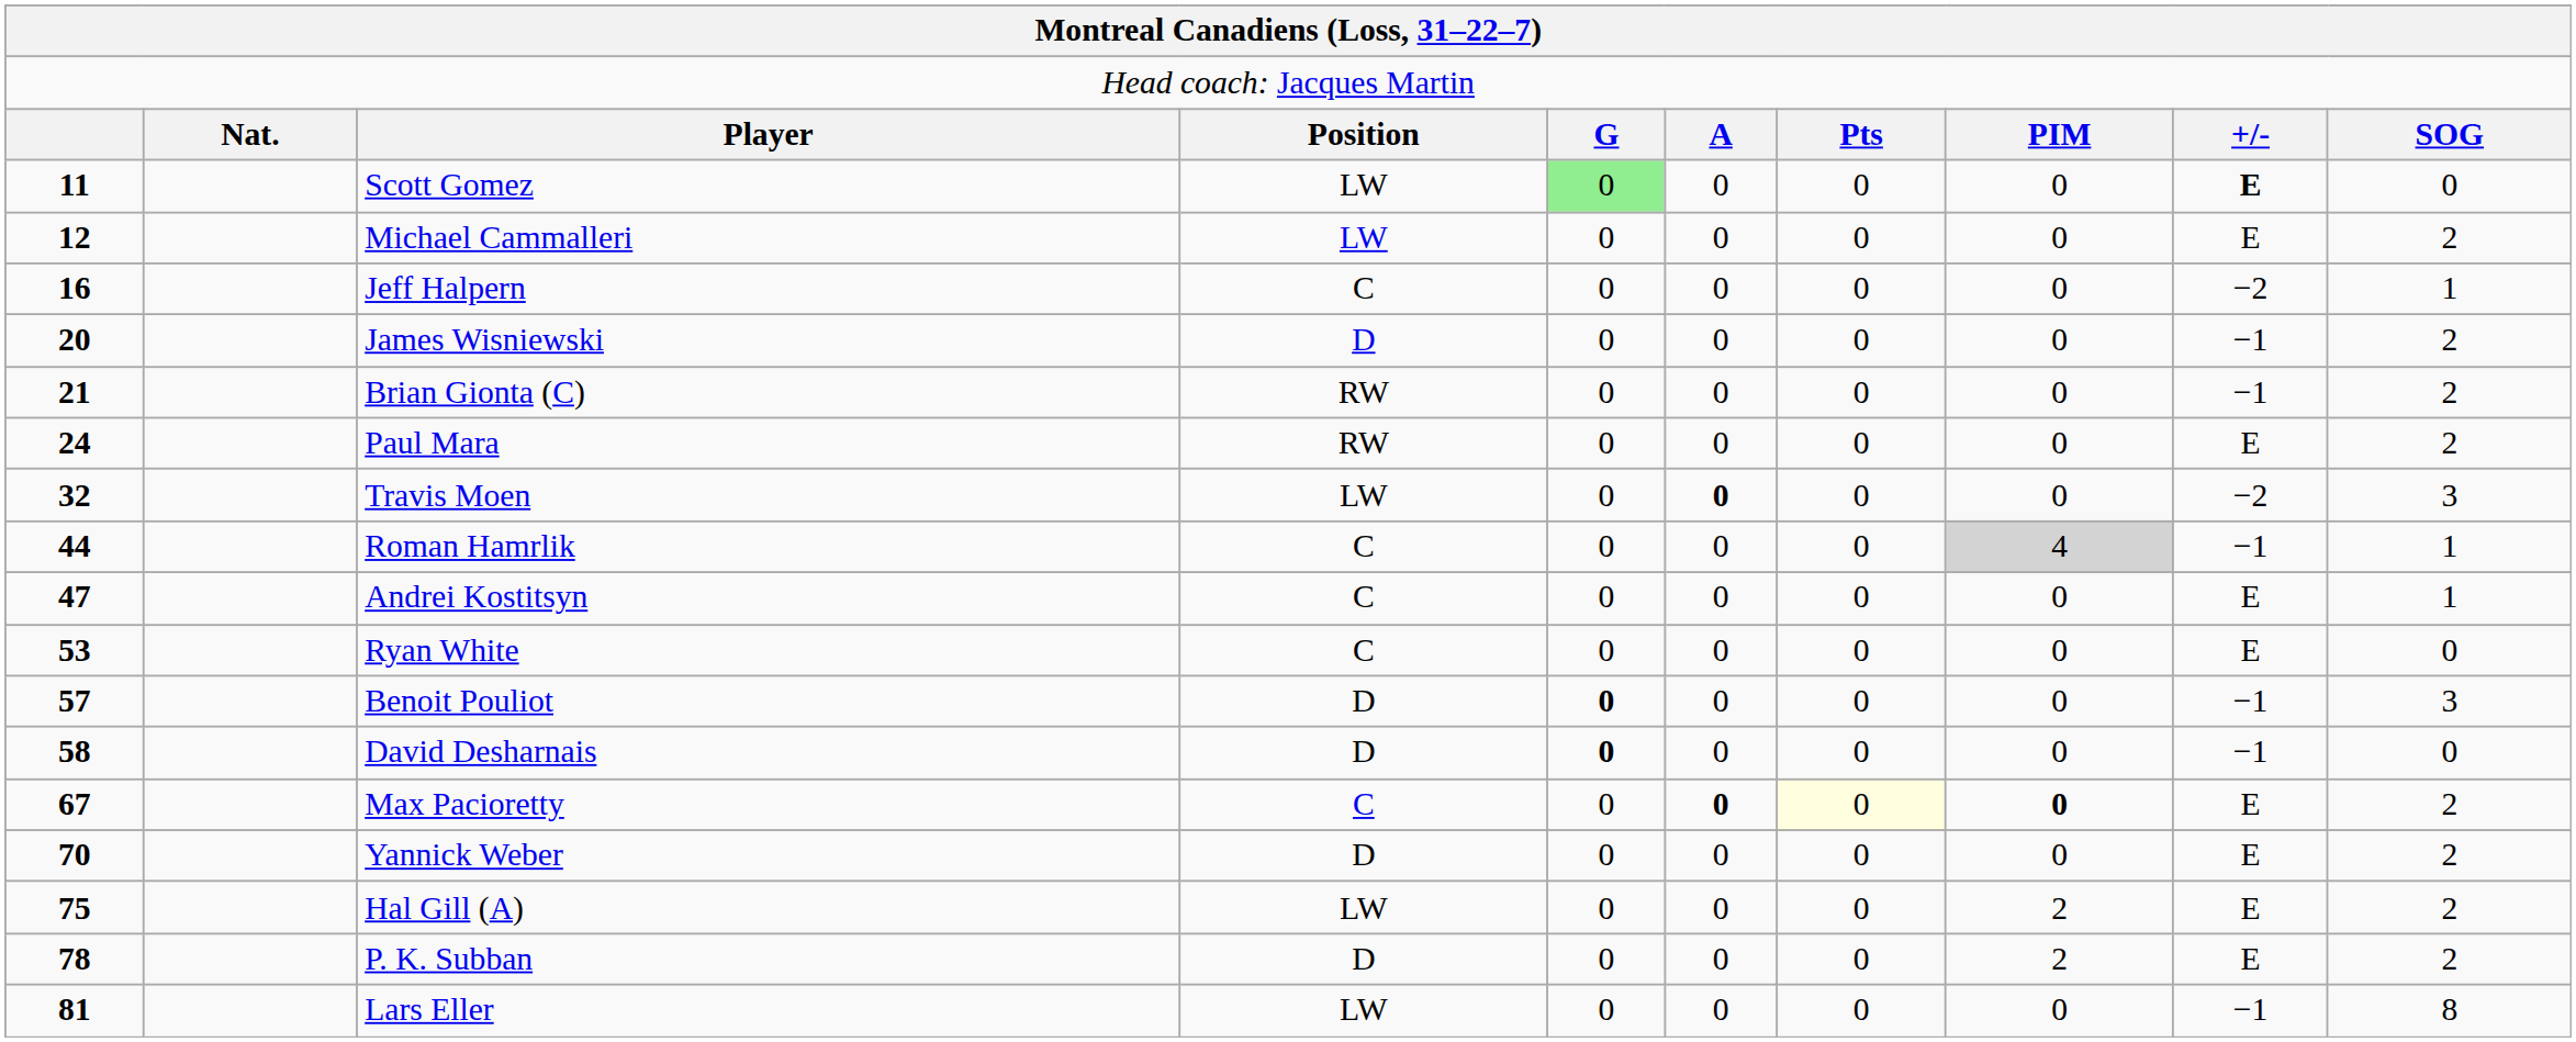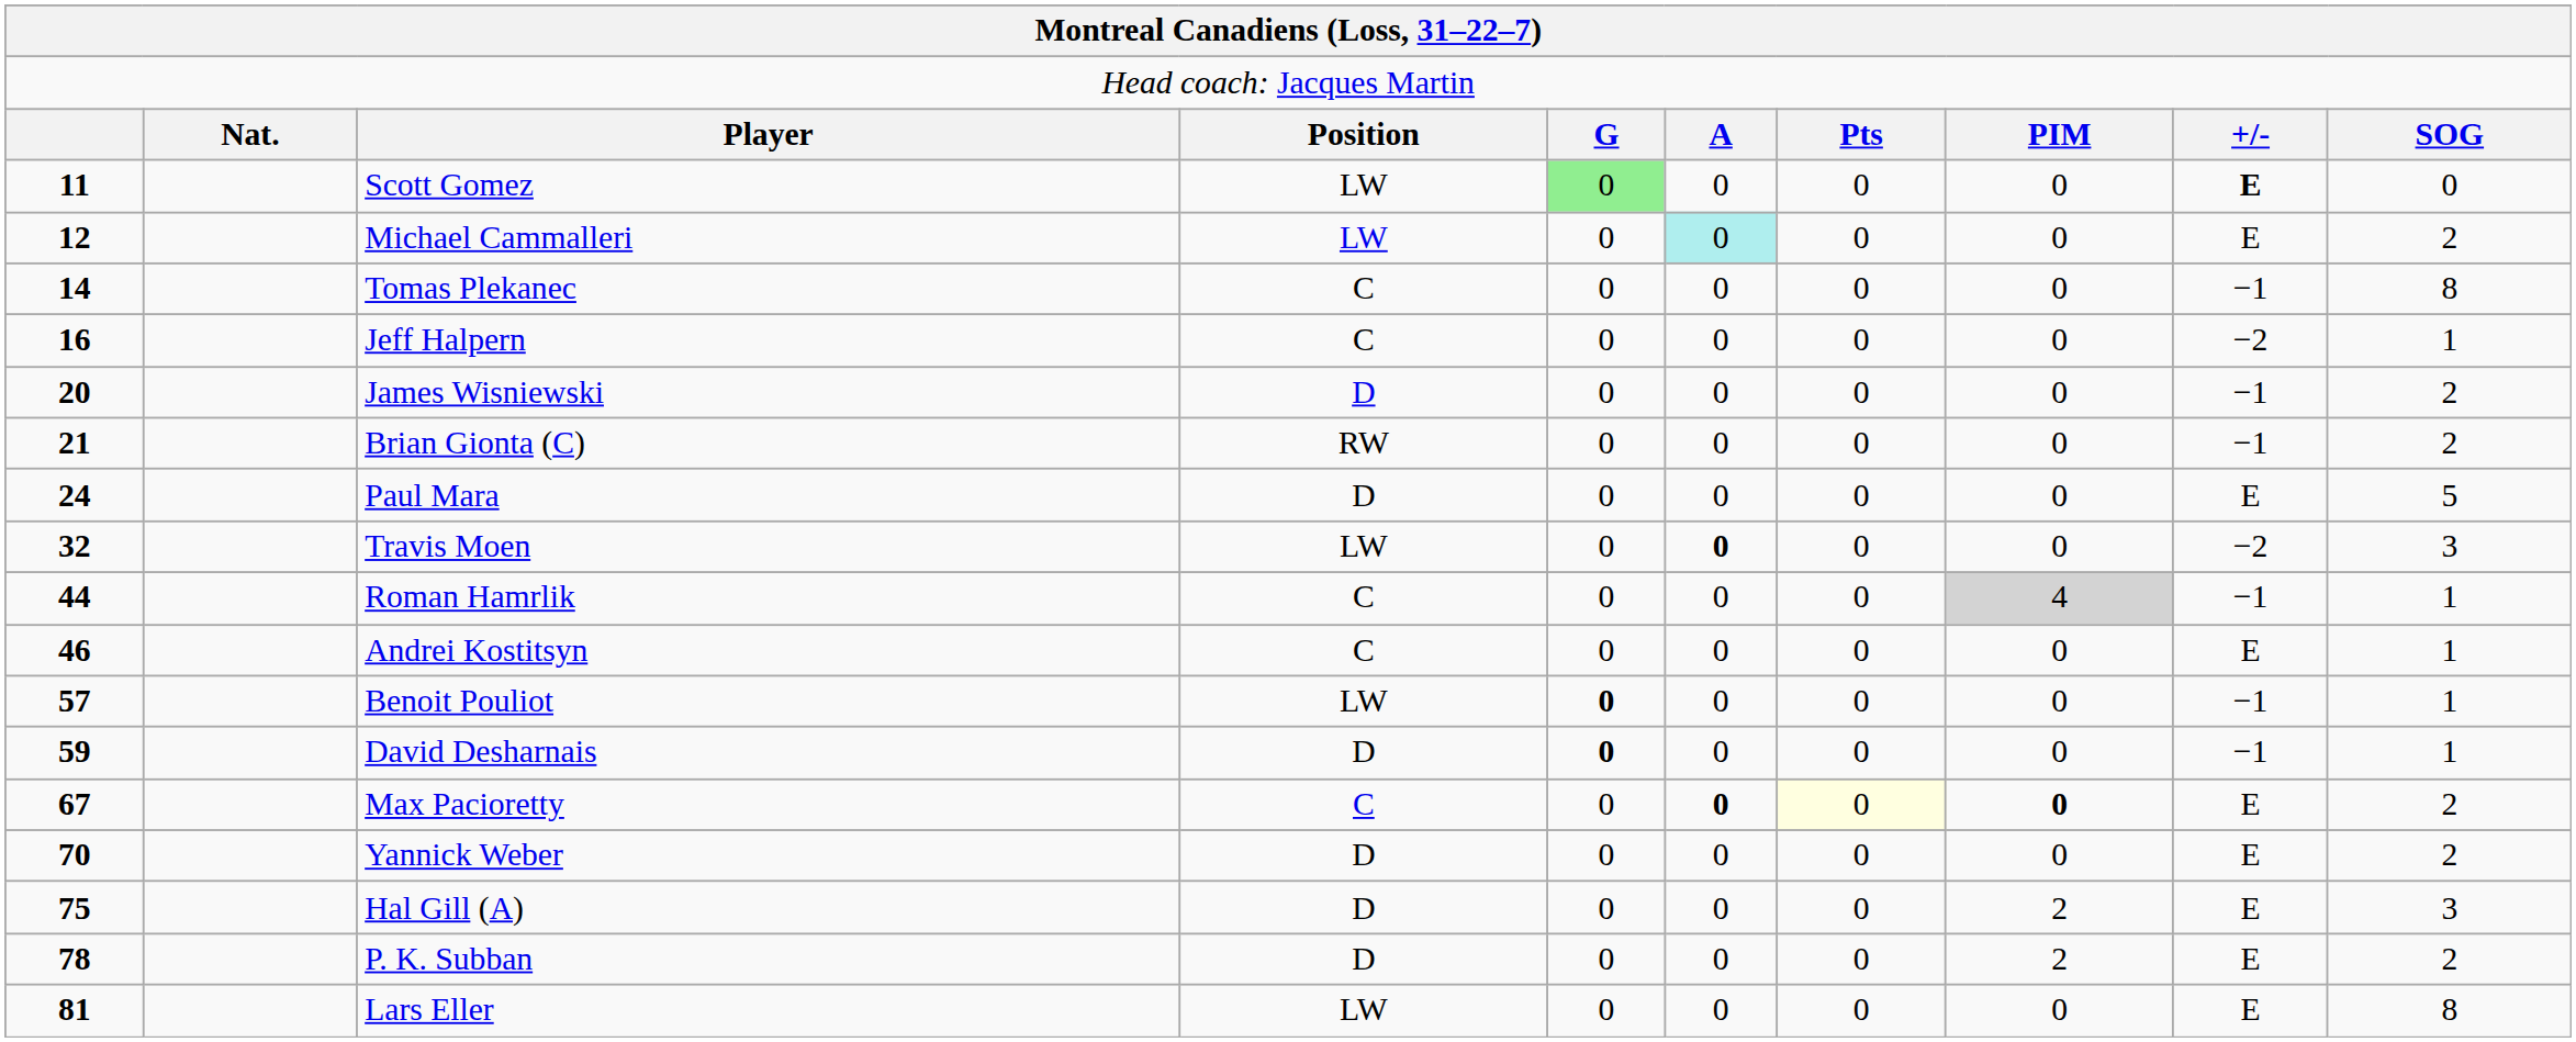Michael Cammalleri | column 6: no background -> paleturquoise background
+ row: 14 | Tomas Plekanec | C | 0 | 0 | 0 | 0 | −1 | 8
Paul Mara | column 4: RW -> D
Paul Mara | column 10: 2 -> 5
Andrei Kostitsyn | column 1: 47 -> 46
- row: 53 | Ryan White | C | 0 | 0 | 0 | 0 | E | 0
Benoit Pouliot | column 4: D -> LW
Benoit Pouliot | column 10: 3 -> 1
David Desharnais | column 1: 58 -> 59
David Desharnais | column 10: 0 -> 1
Hal Gill (A) | column 4: LW -> D
Hal Gill (A) | column 10: 2 -> 3
Lars Eller | column 9: −1 -> E
